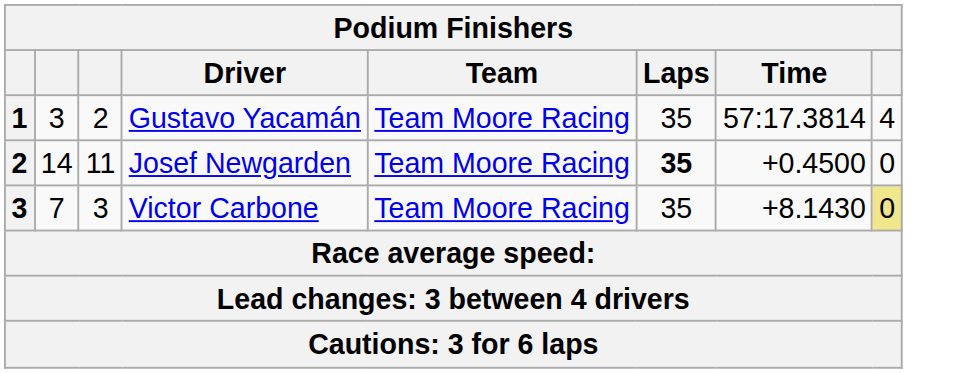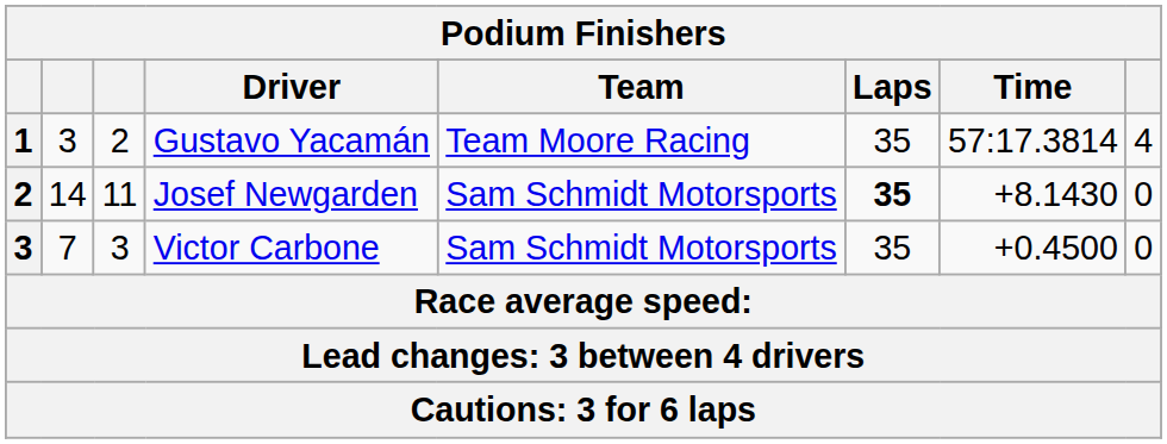Josef Newgarden | Team: Team Moore Racing -> Sam Schmidt Motorsports
Josef Newgarden | Time: +0.4500 -> +8.1430
Victor Carbone | Team: Team Moore Racing -> Sam Schmidt Motorsports
Victor Carbone | Time: +8.1430 -> +0.4500
Victor Carbone | column 8: khaki background -> no background
